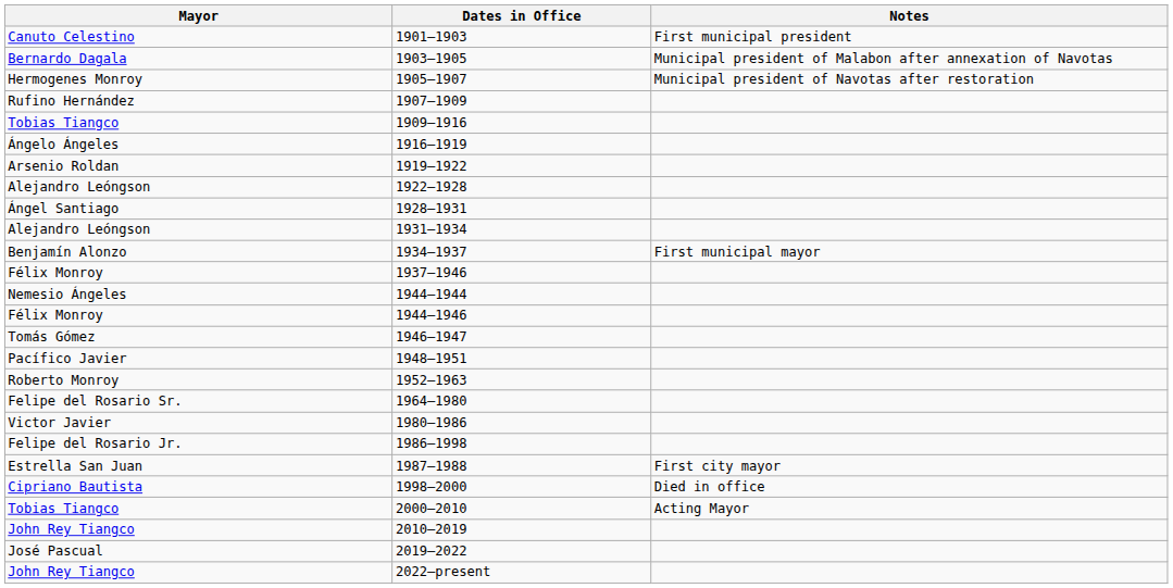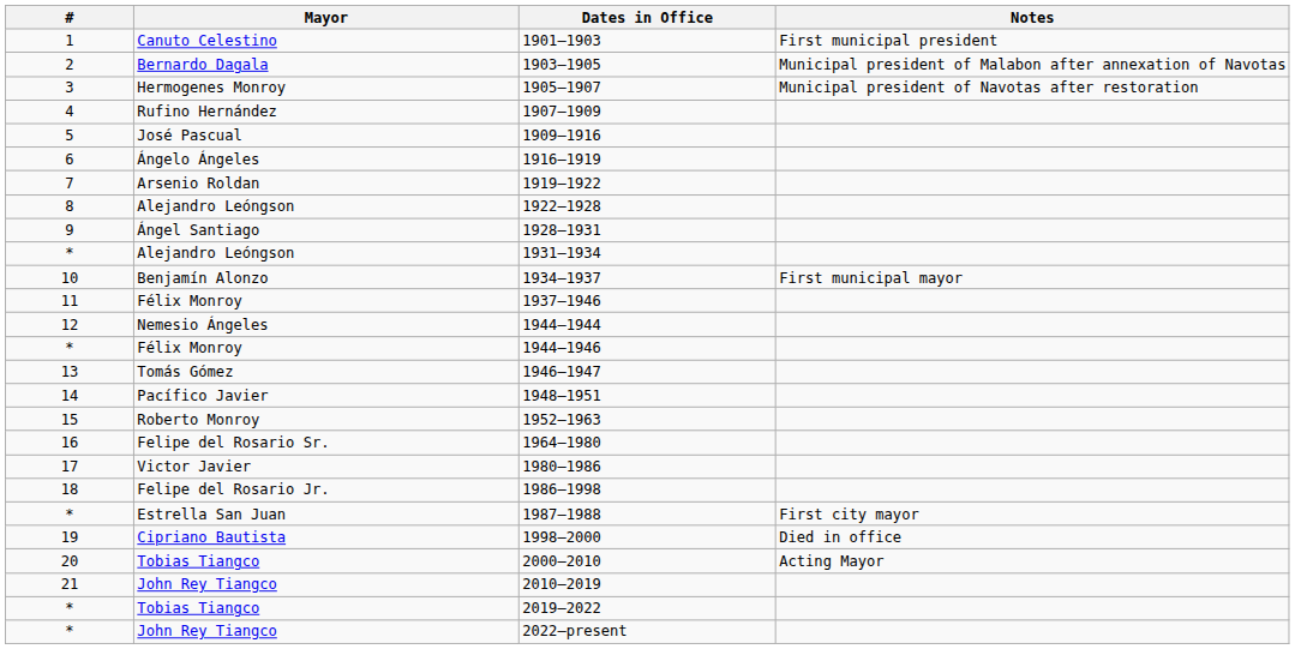+ column: # | 1 | 2 | 3 | 4 | 5 | 6 | 7 | 8 | 9 | * | 10 | 11 | 12 | * | 13 | 14 | 15 | 16 | 17 | 18 | * | 19 | 20 | 21 | * | *
1909–1916 | Mayor: Tobias Tiangco -> José Pascual
2019–2022 | Mayor: José Pascual -> Tobias Tiangco
